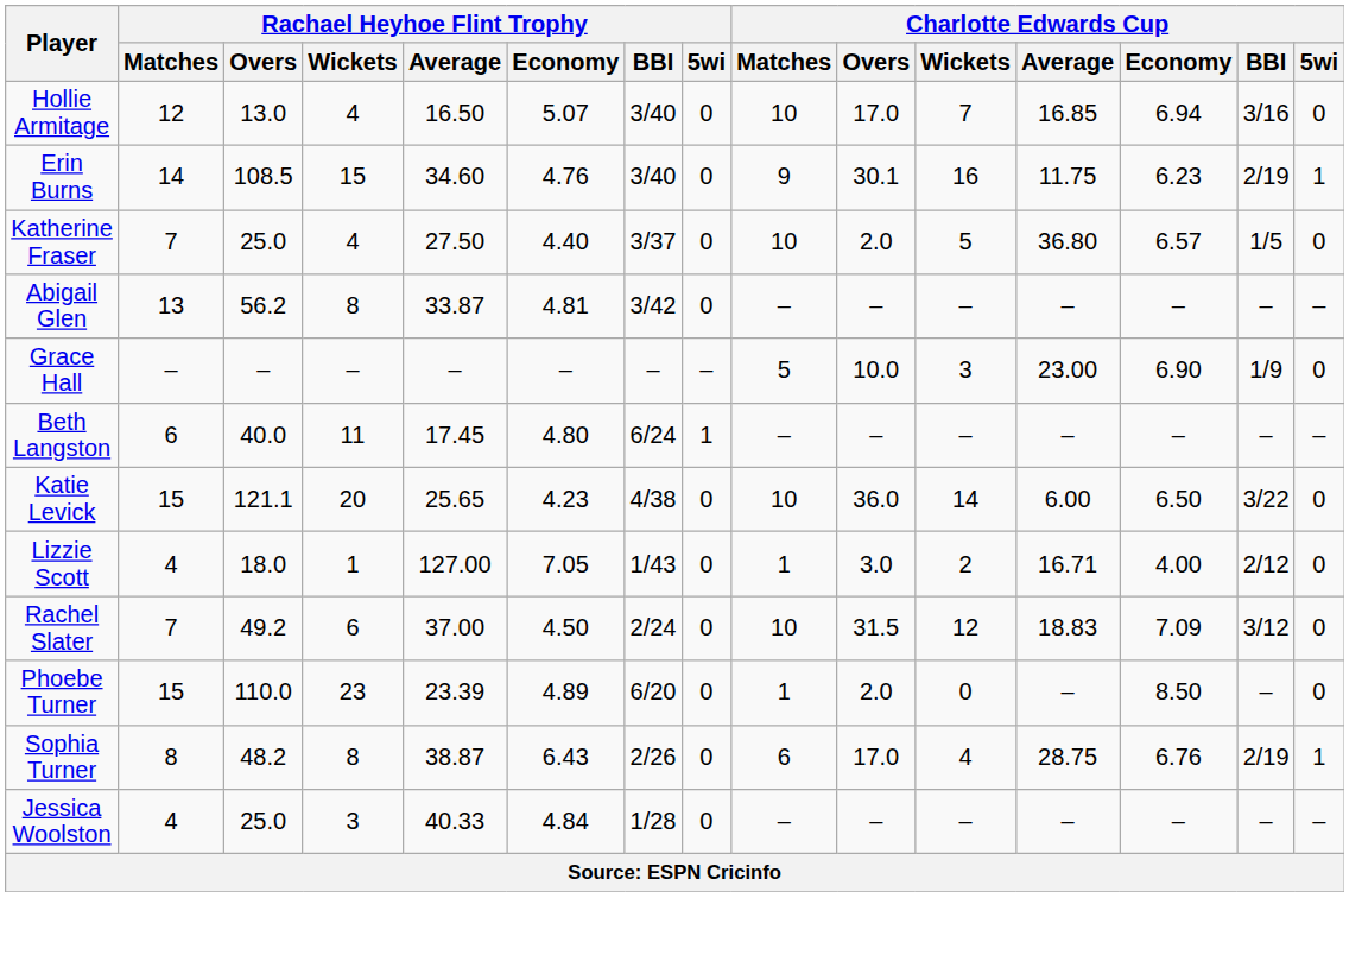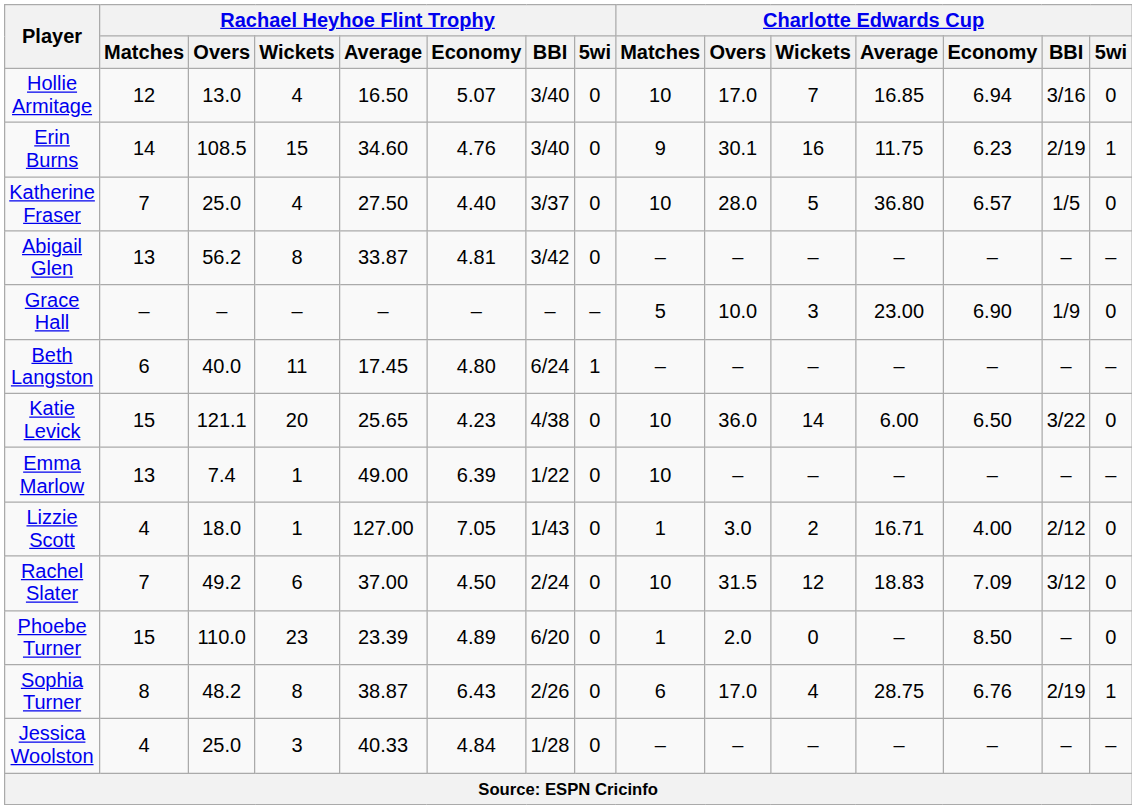Katherine Fraser | Charlotte Edwards Cup / Overs: 2.0 -> 28.0
+ row: Emma Marlow | 13 | 7.4 | 1 | 49.00 | 6.39 | 1/22 | 0 | 10 | – | – | – | – | – | –
